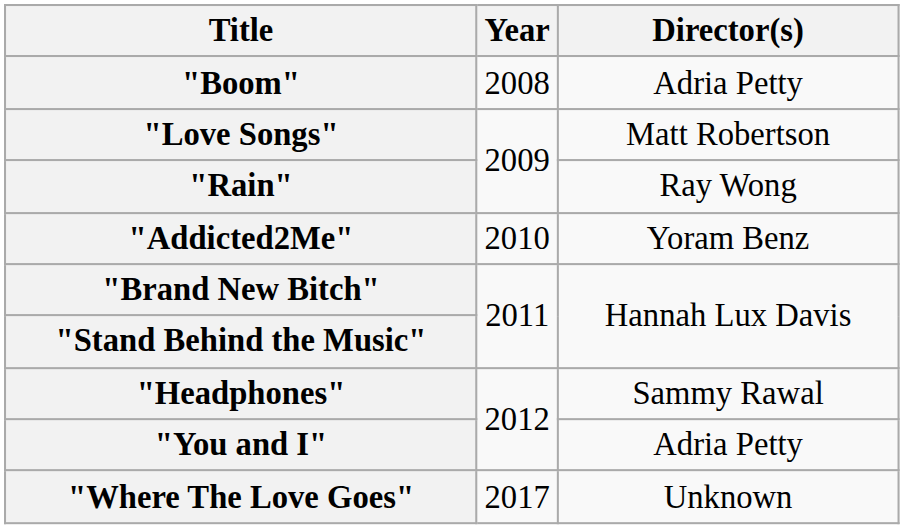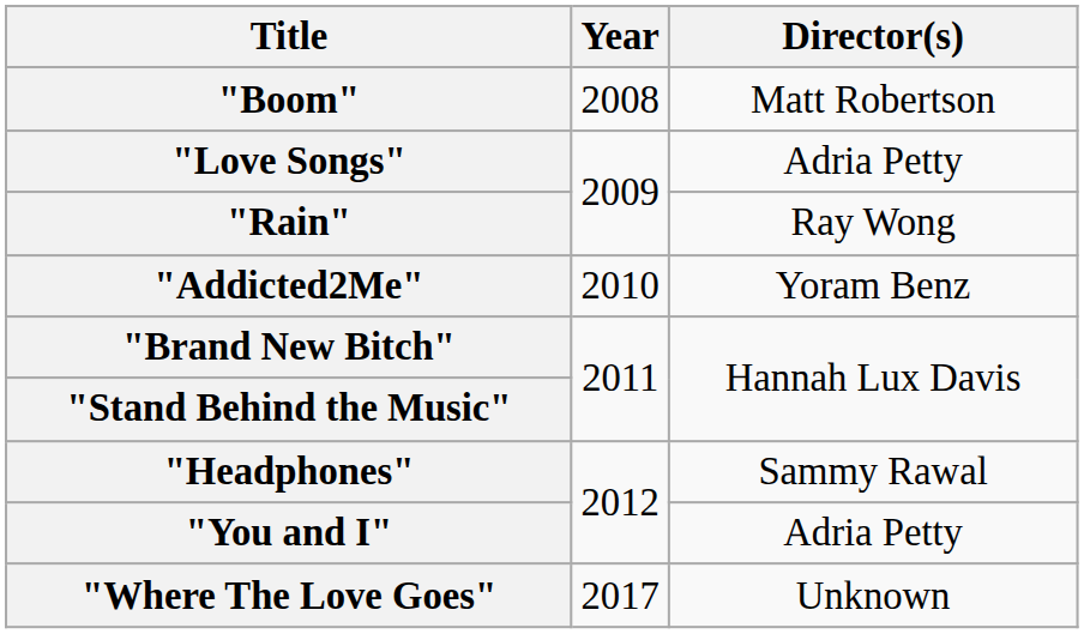"Boom" | Director(s): Adria Petty -> Matt Robertson
"Love Songs" | Director(s): Matt Robertson -> Adria Petty
